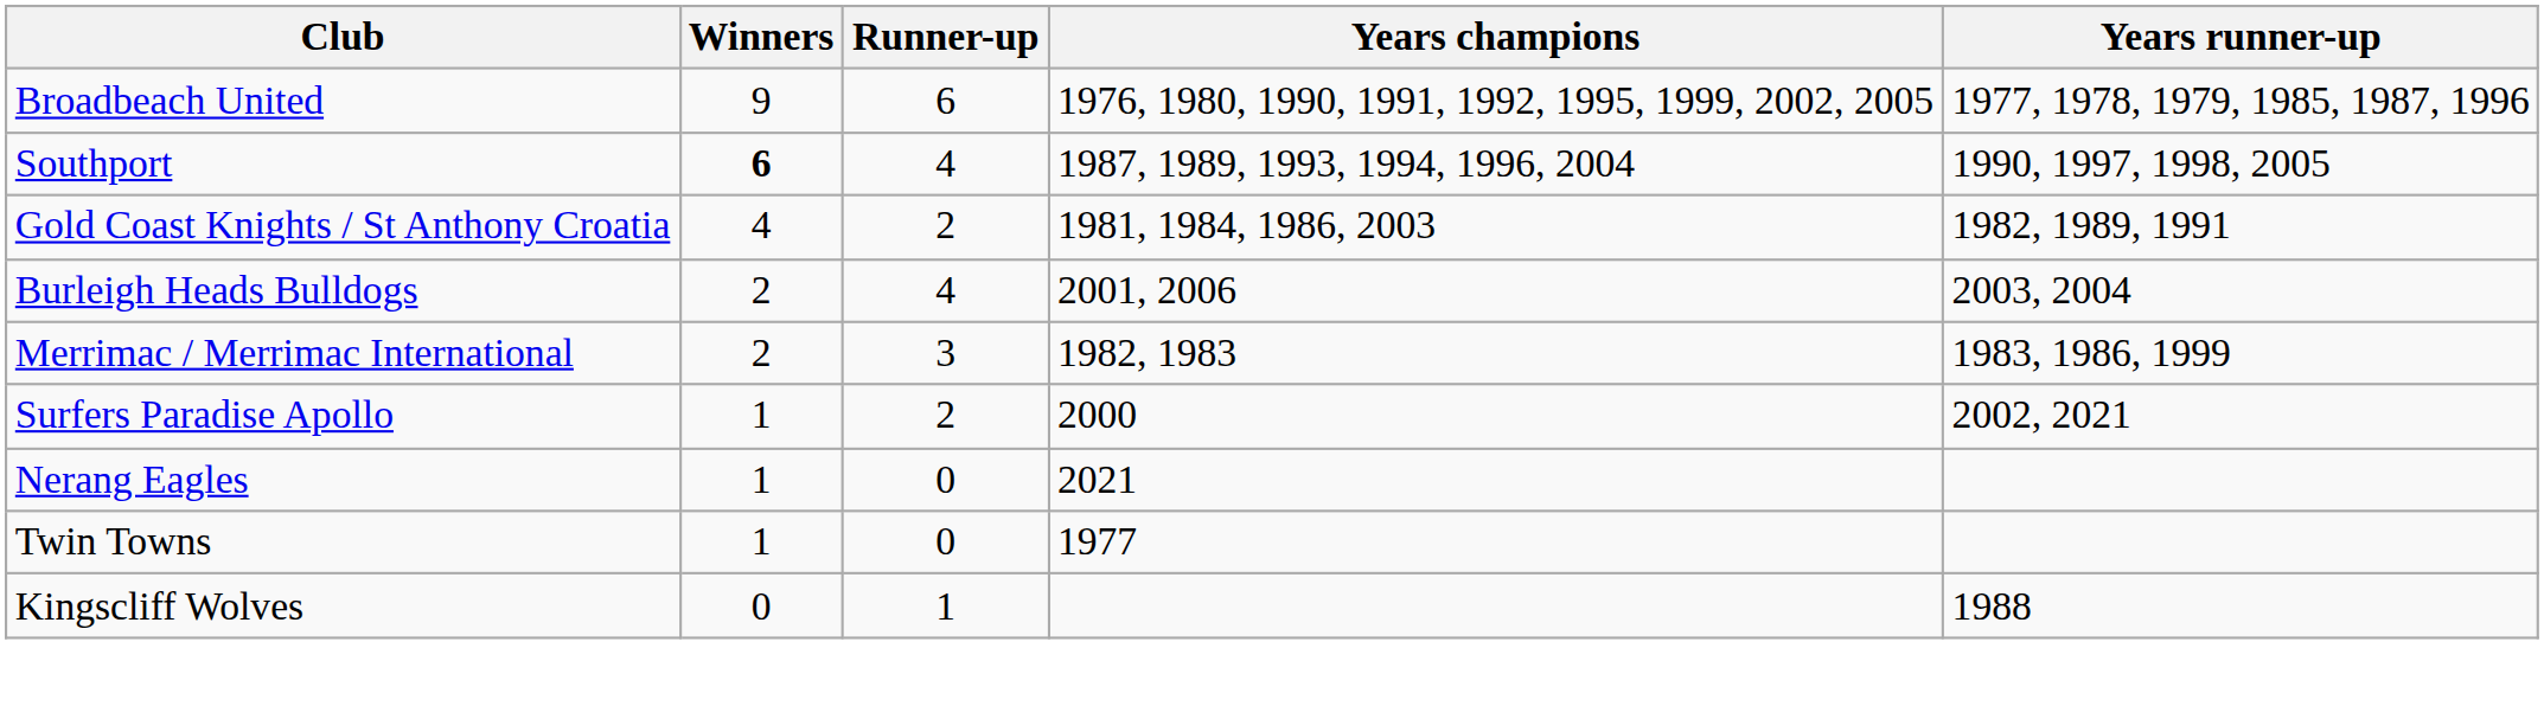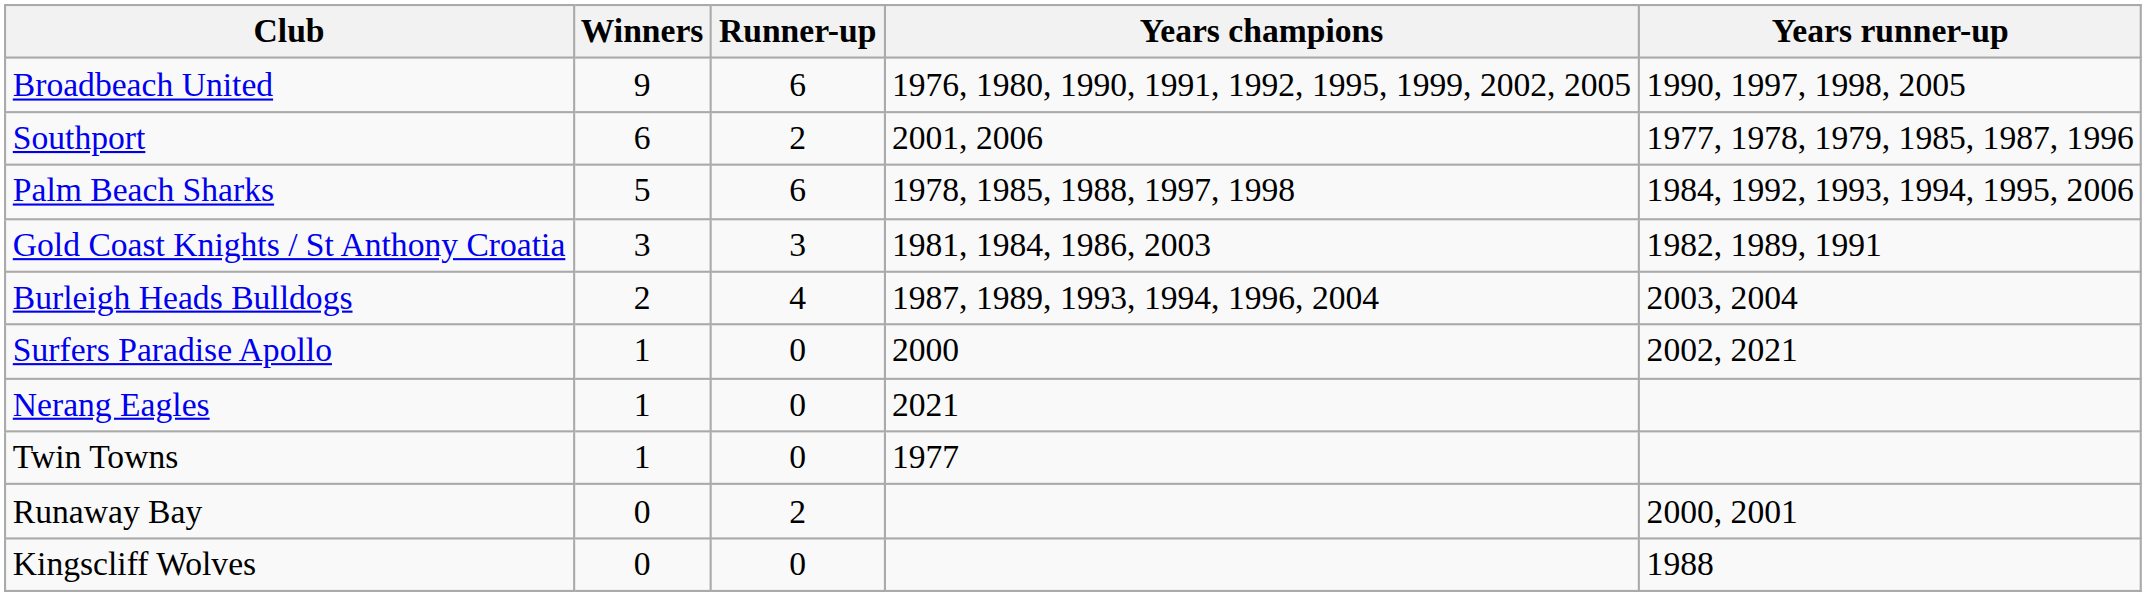Broadbeach United | Years runner-up: 1977, 1978, 1979, 1985, 1987, 1996 -> 1990, 1997, 1998, 2005
Southport | Winners: bold -> normal
Southport | Runner-up: 4 -> 2
Southport | Years champions: 1987, 1989, 1993, 1994, 1996, 2004 -> 2001, 2006
Southport | Years runner-up: 1990, 1997, 1998, 2005 -> 1977, 1978, 1979, 1985, 1987, 1996
+ row: Palm Beach Sharks | 5 | 6 | 1978, 1985, 1988, 1997, 1998 | 1984, 1992, 1993, 1994, 1995, 2006
Gold Coast Knights / St Anthony Croatia | Winners: 4 -> 3
Gold Coast Knights / St Anthony Croatia | Runner-up: 2 -> 3
Burleigh Heads Bulldogs | Years champions: 2001, 2006 -> 1987, 1989, 1993, 1994, 1996, 2004
- row: Merrimac / Merrimac International | 2 | 3 | 1982, 1983 | 1983, 1986, 1999
Surfers Paradise Apollo | Runner-up: 2 -> 0
+ row: Runaway Bay | 0 | 2 | 2000, 2001
Kingscliff Wolves | Runner-up: 1 -> 0
